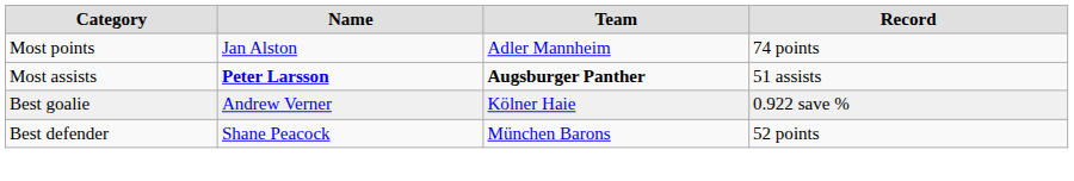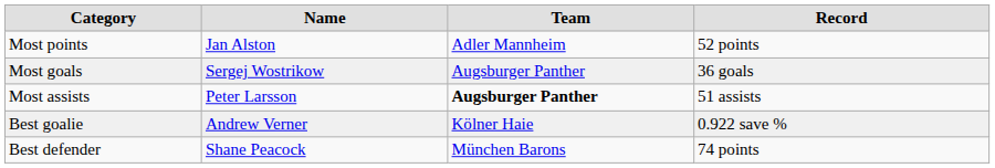Most points | column 4: 74 points -> 52 points
+ row: Most goals | Sergej Wostrikow | Augsburger Panther | 36 goals
Most assists | column 2: bold -> normal
Best defender | column 4: 52 points -> 74 points
